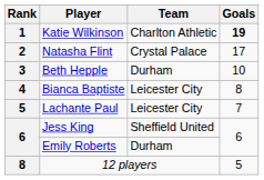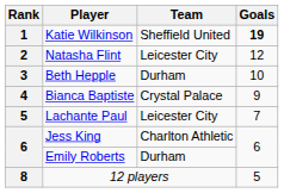Katie Wilkinson | Team: Charlton Athletic -> Sheffield United
Natasha Flint | Team: Crystal Palace -> Leicester City
Natasha Flint | Goals: 17 -> 12
Bianca Baptiste | Team: Leicester City -> Crystal Palace
Bianca Baptiste | Goals: 8 -> 9
Jess King | Team: Sheffield United -> Charlton Athletic
